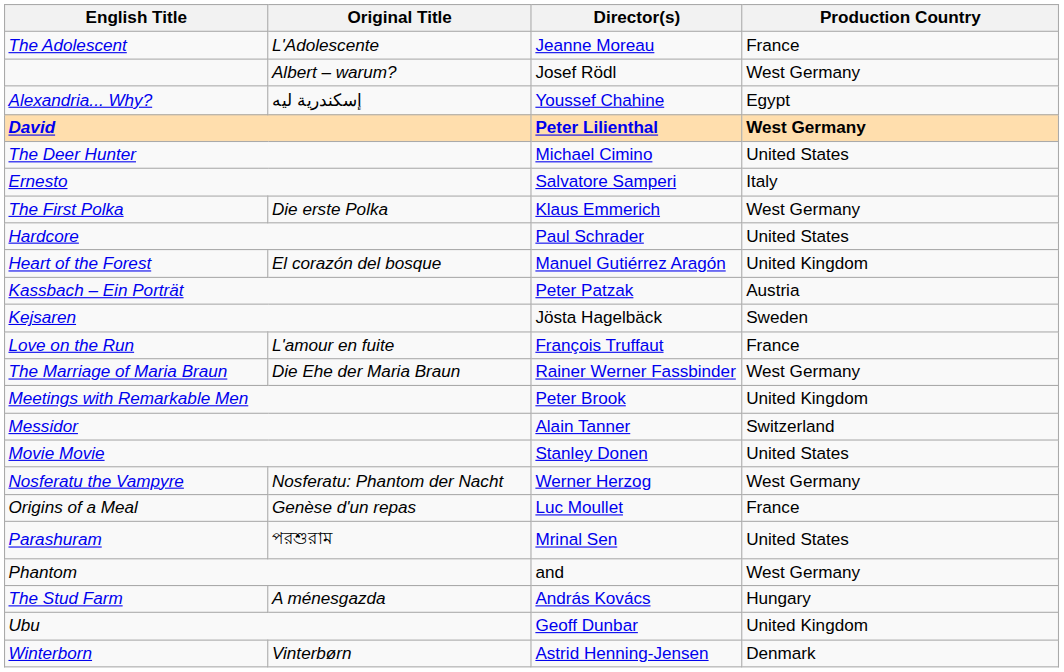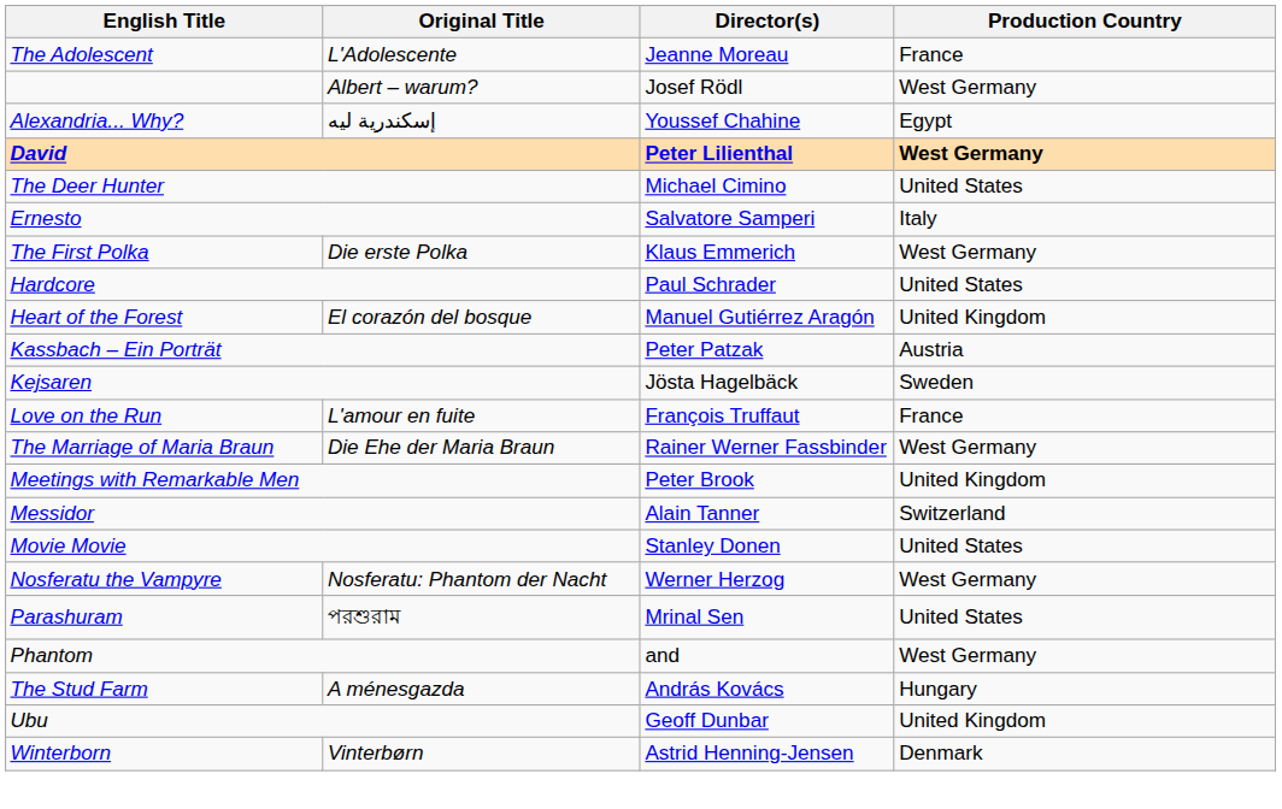- row: Origins of a Meal | Genèse d'un repas | Luc Moullet | France
